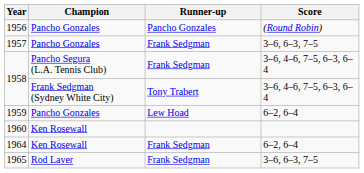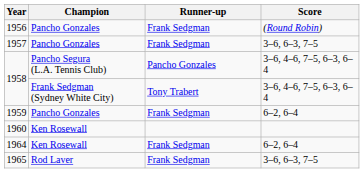1956 | Runner-up: Pancho Gonzales -> Frank Sedgman
1958 / Pancho Segura (L.A. Tennis Club) | Runner-up: Frank Sedgman -> Pancho Gonzales
1959 | Runner-up: Lew Hoad -> Frank Sedgman
